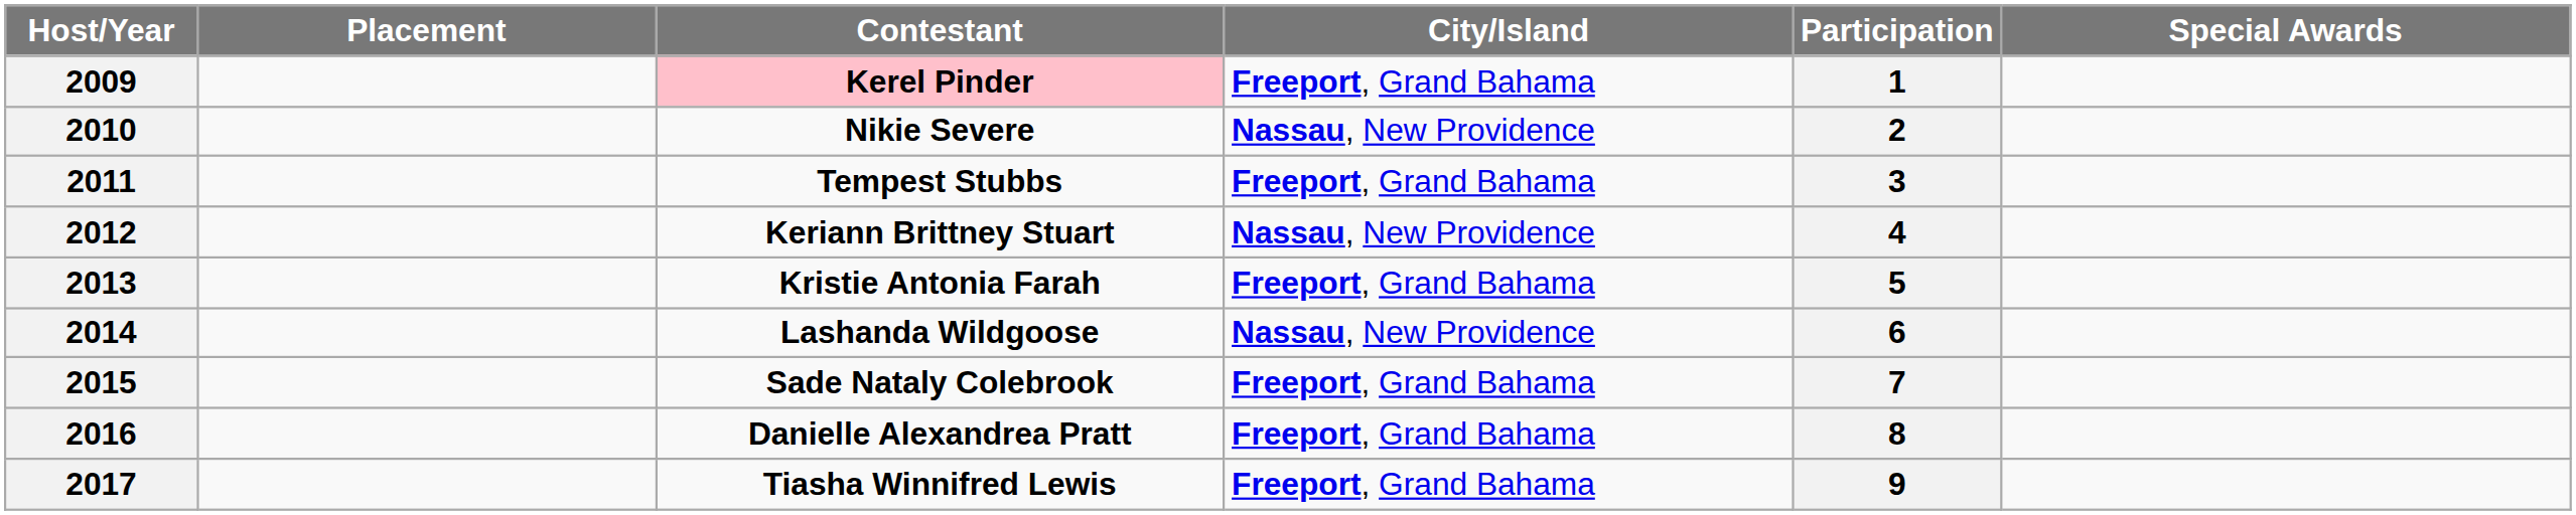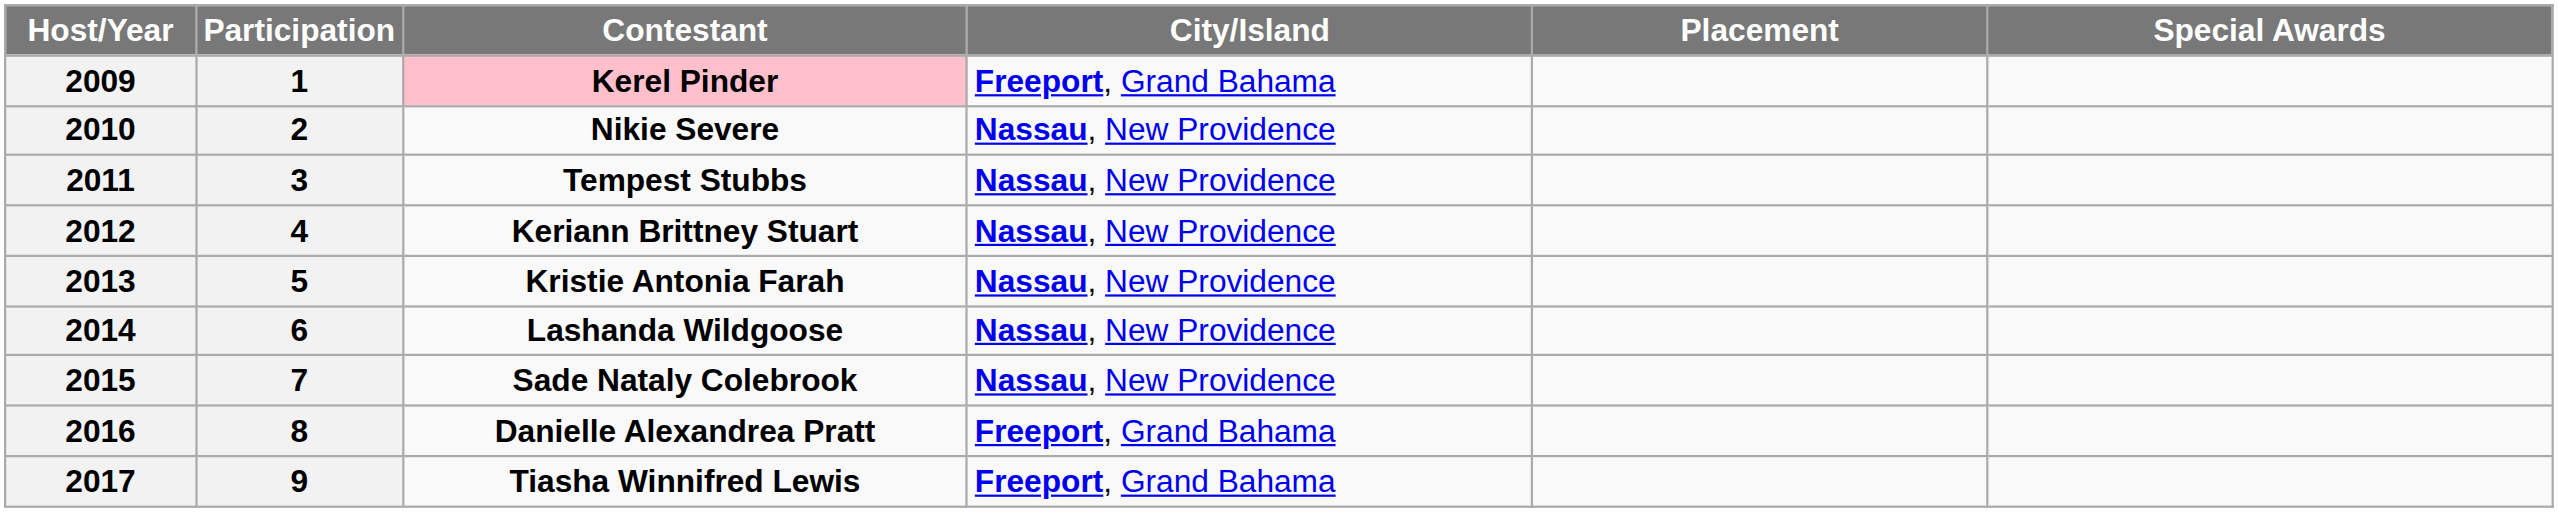columns swapped: Participation <-> Placement
2011 | City/Island: Freeport, Grand Bahama -> Nassau, New Providence
2013 | City/Island: Freeport, Grand Bahama -> Nassau, New Providence
2015 | City/Island: Freeport, Grand Bahama -> Nassau, New Providence
